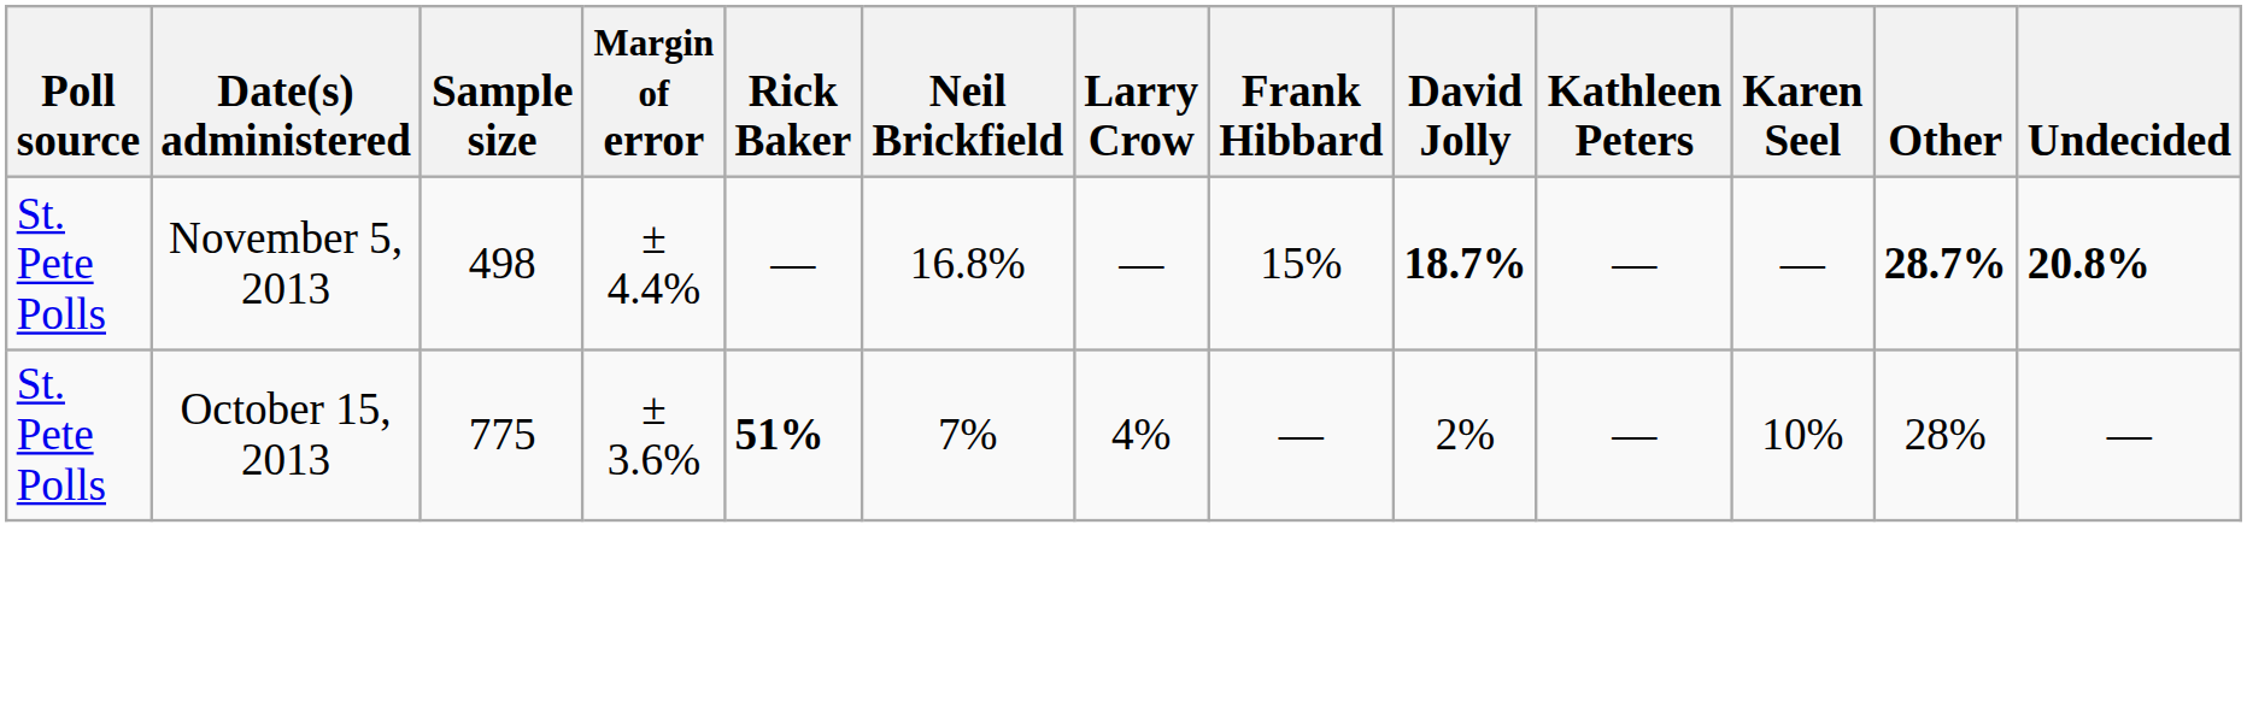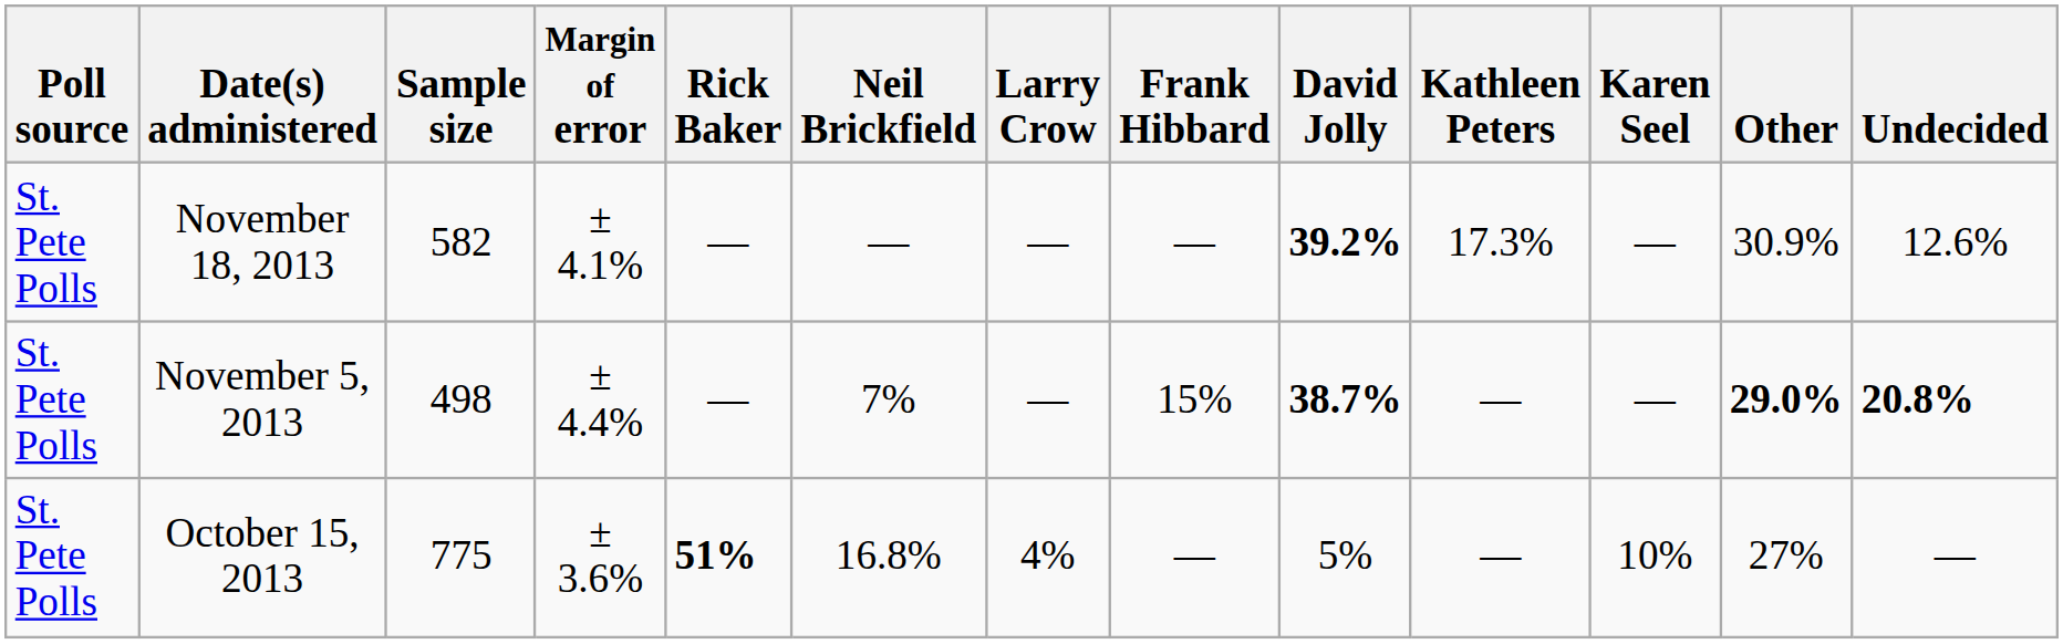+ row: St. Pete Polls | November 18, 2013 | 582 | ± 4.1% | — | — | — | — | 39.2% | 17.3% | — | 30.9% | 12.6%
November 5, 2013 | Neil Brickfield: 16.8% -> 7%
November 5, 2013 | David Jolly: 18.7% -> 38.7%
November 5, 2013 | Other: 28.7% -> 29.0%
October 15, 2013 | Neil Brickfield: 7% -> 16.8%
October 15, 2013 | David Jolly: 2% -> 5%
October 15, 2013 | Other: 28% -> 27%
